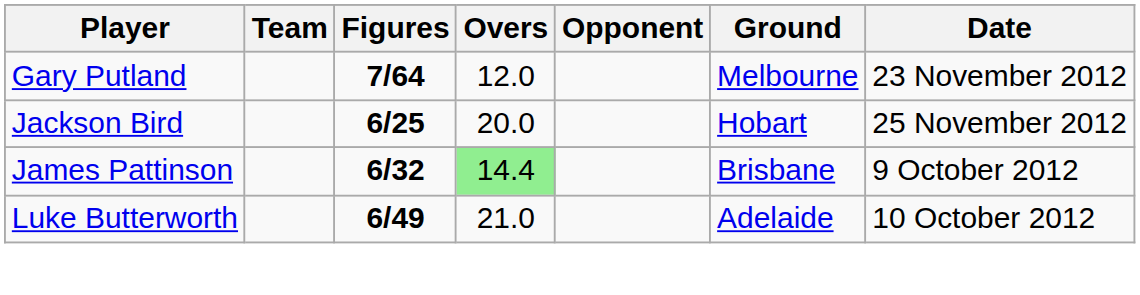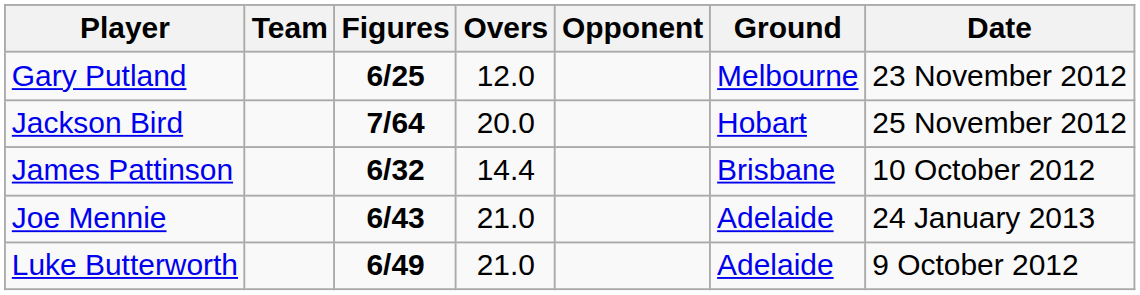Gary Putland | Figures: 7/64 -> 6/25
Jackson Bird | Figures: 6/25 -> 7/64
James Pattinson | Overs: lightgreen background -> no background
James Pattinson | Date: 9 October 2012 -> 10 October 2012
+ row: Joe Mennie | 6/43 | 21.0 | Adelaide | 24 January 2013
Luke Butterworth | Date: 10 October 2012 -> 9 October 2012
